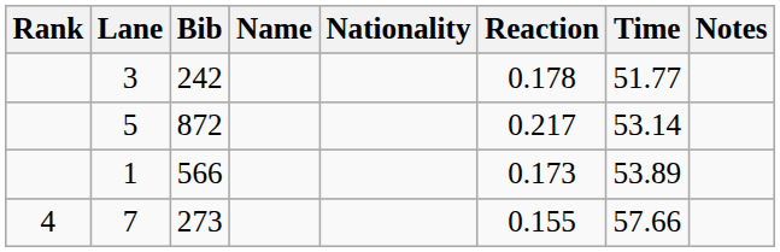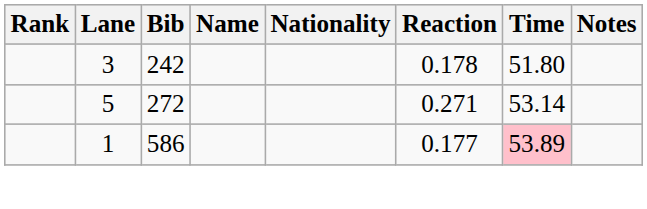3 | Time: 51.77 -> 51.80
5 | Bib: 872 -> 272
5 | Reaction: 0.217 -> 0.271
1 | Bib: 566 -> 586
1 | Reaction: 0.173 -> 0.177
1 | Time: no background -> pink background
- row: 4 | 7 | 273 | 0.155 | 57.66
